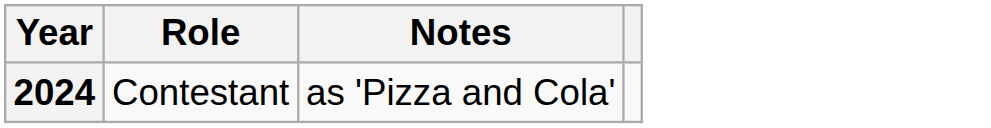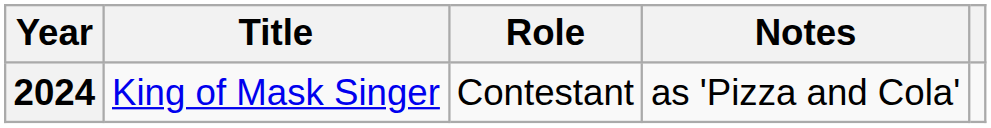+ column: Title | King of Mask Singer
